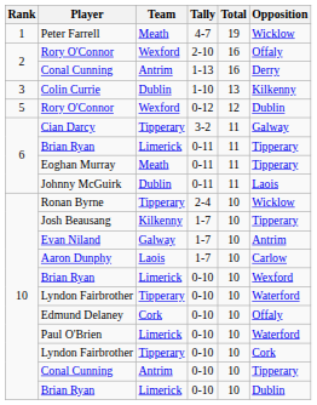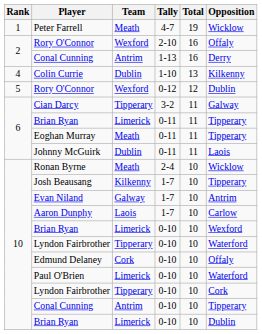Colin Currie | Rank: 3 -> 4
Ronan Byrne | Team: Tipperary -> Meath
